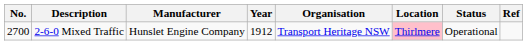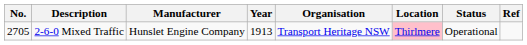2-6-0 Mixed Traffic | No.: 2700 -> 2705
2-6-0 Mixed Traffic | Year: 1912 -> 1913
